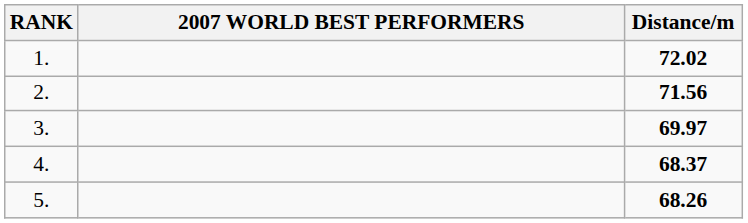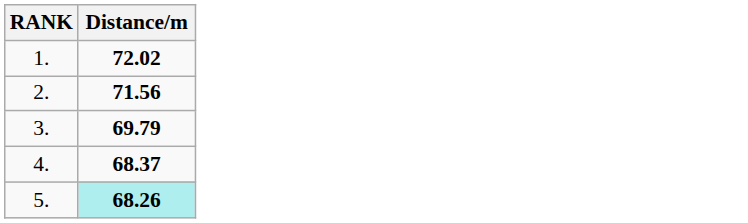- column: 2007 WORLD BEST PERFORMERS
3. | Distance/m: 69.97 -> 69.79
5. | Distance/m: no background -> paleturquoise background
